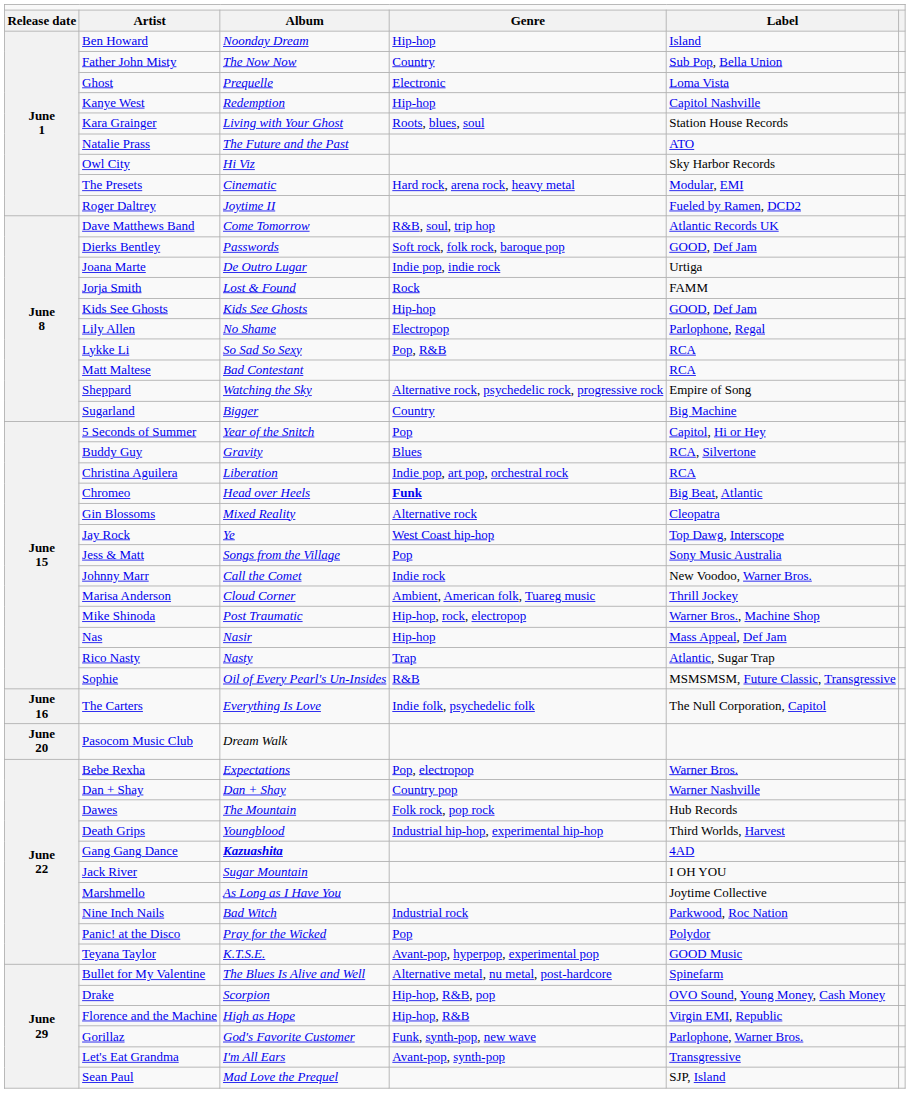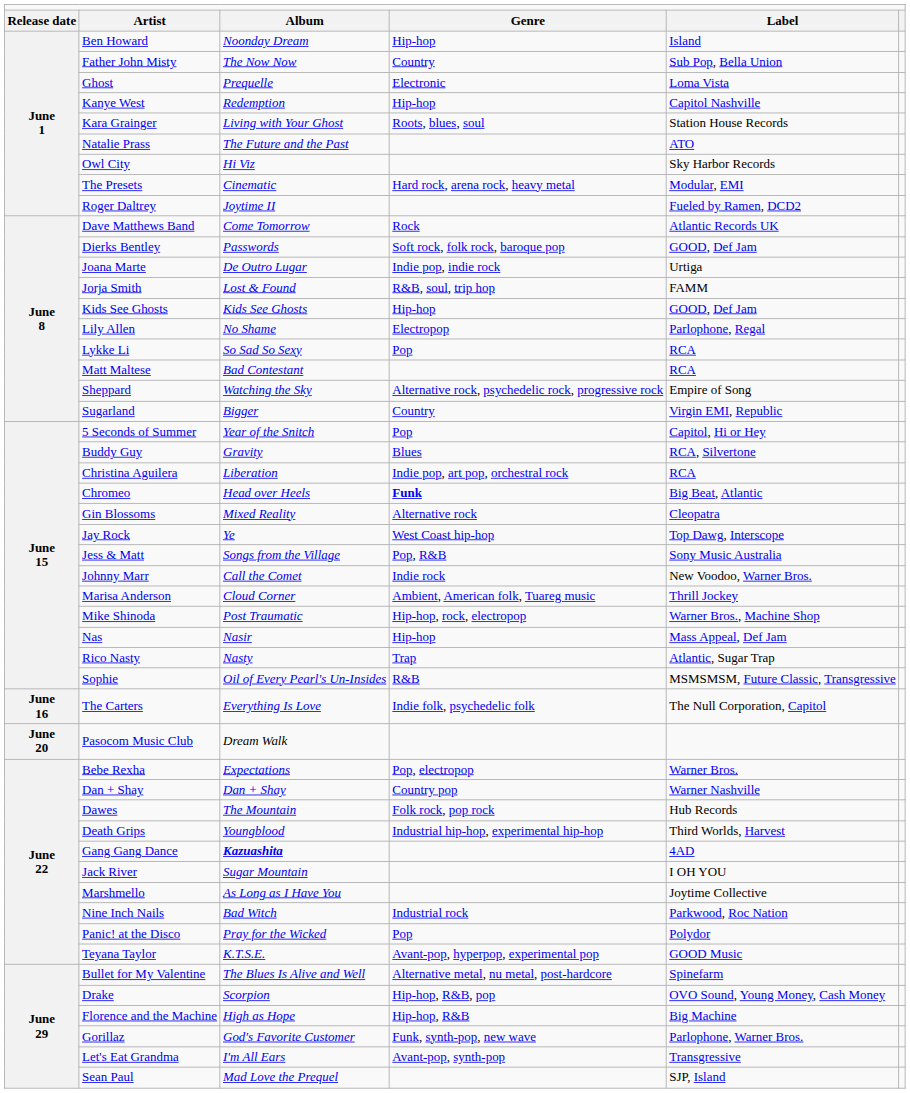Dave Matthews Band | column 4: R&B, soul, trip hop -> Rock
Jorja Smith | column 4: Rock -> R&B, soul, trip hop
Lykke Li | column 4: Pop, R&B -> Pop
Sugarland | column 5: Big Machine -> Virgin EMI, Republic
Jess & Matt | column 4: Pop -> Pop, R&B
Florence and the Machine | column 5: Virgin EMI, Republic -> Big Machine
